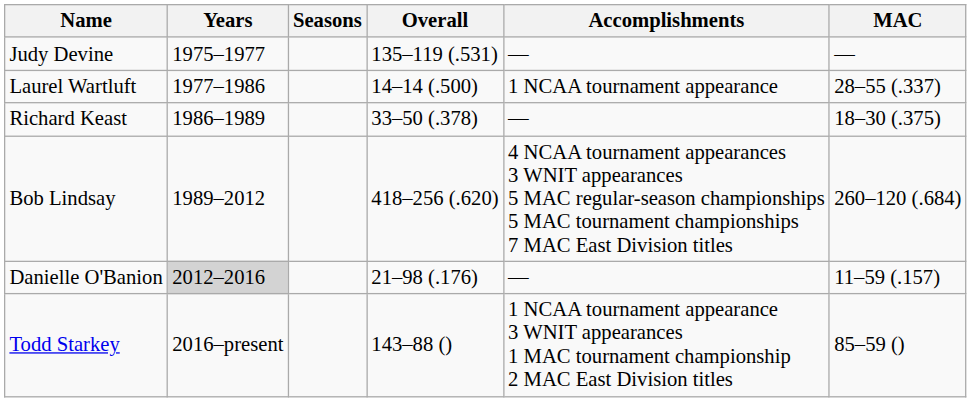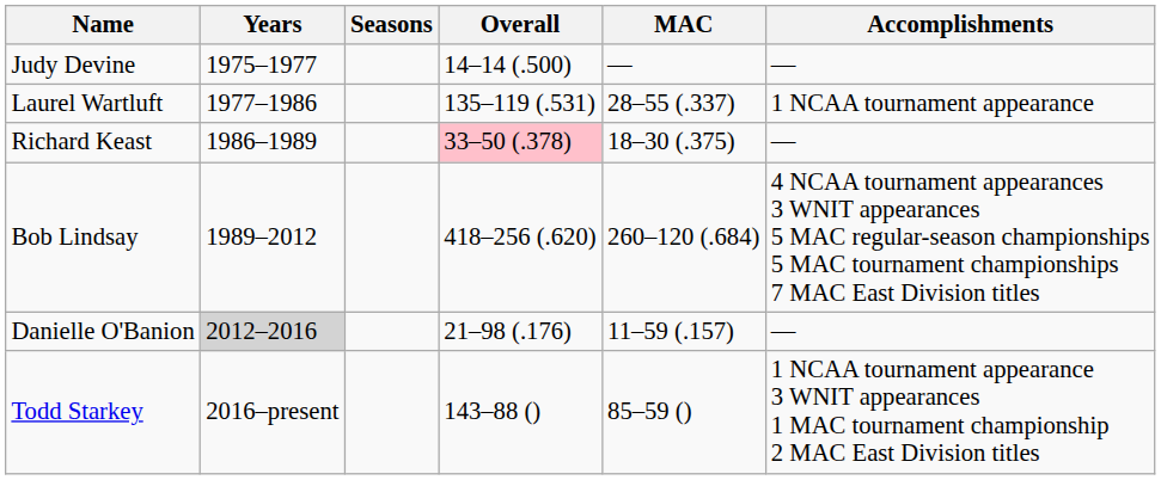columns swapped: MAC <-> Accomplishments
Judy Devine | Overall: 135–119 (.531) -> 14–14 (.500)
Laurel Wartluft | Overall: 14–14 (.500) -> 135–119 (.531)
Richard Keast | Overall: no background -> pink background
